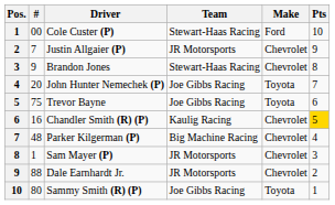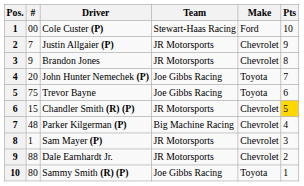Brandon Jones | Team: Stewart-Haas Racing -> JR Motorsports
Chandler Smith (R) (P) | #: 16 -> 15
Chandler Smith (R) (P) | Team: Kaulig Racing -> JR Motorsports
